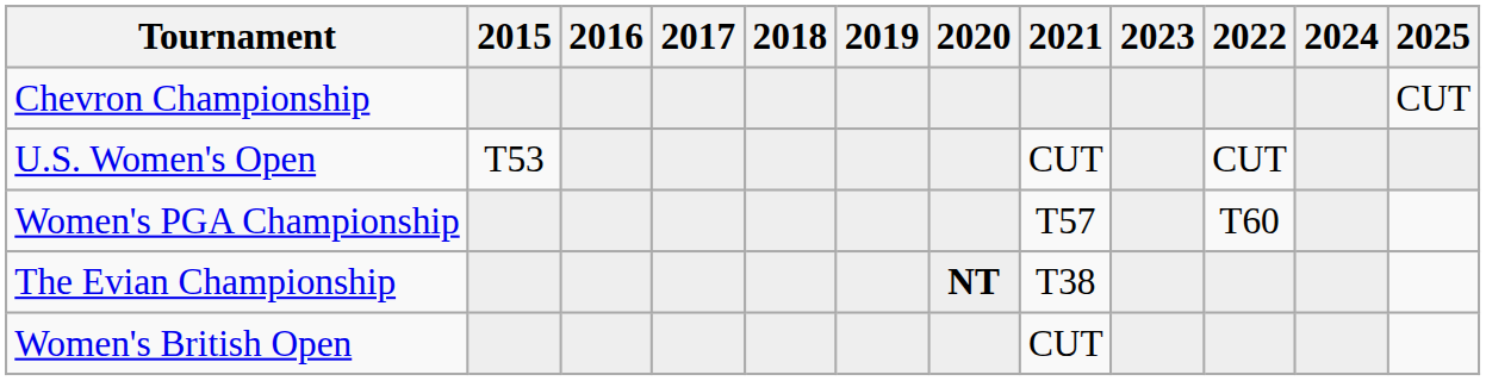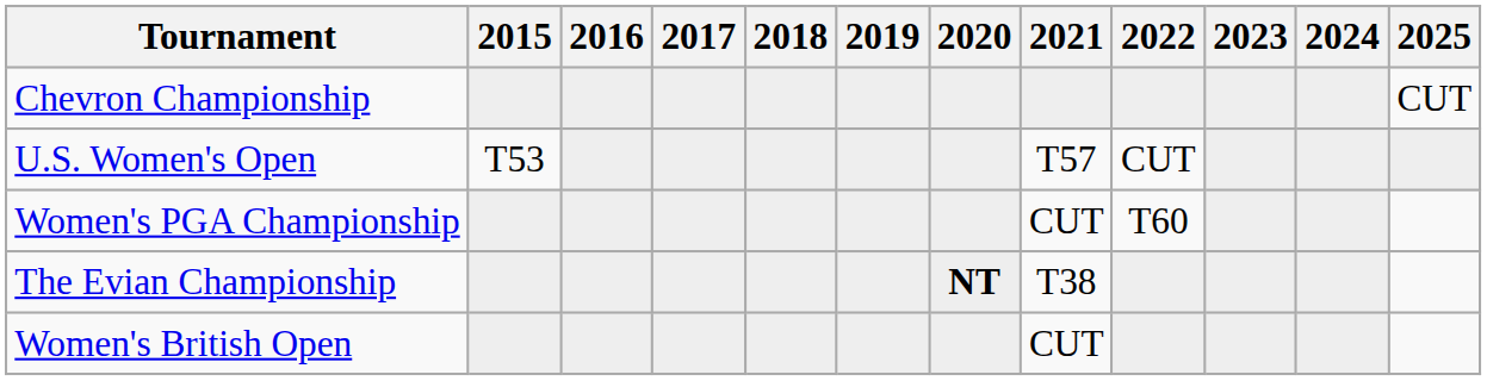columns swapped: 2022 <-> 2023
U.S. Women's Open | 2021: CUT -> T57
Women's PGA Championship | 2021: T57 -> CUT
